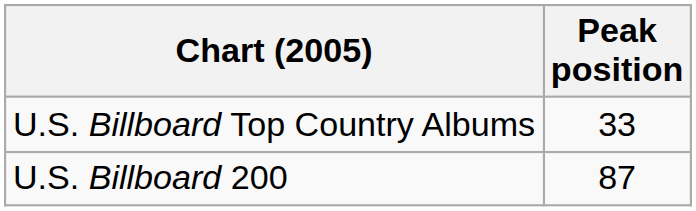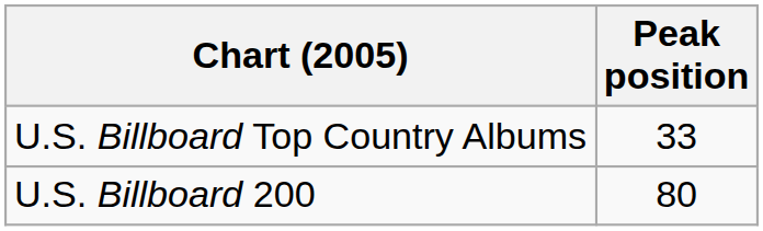U.S. Billboard 200 | Peak position: 87 -> 80
